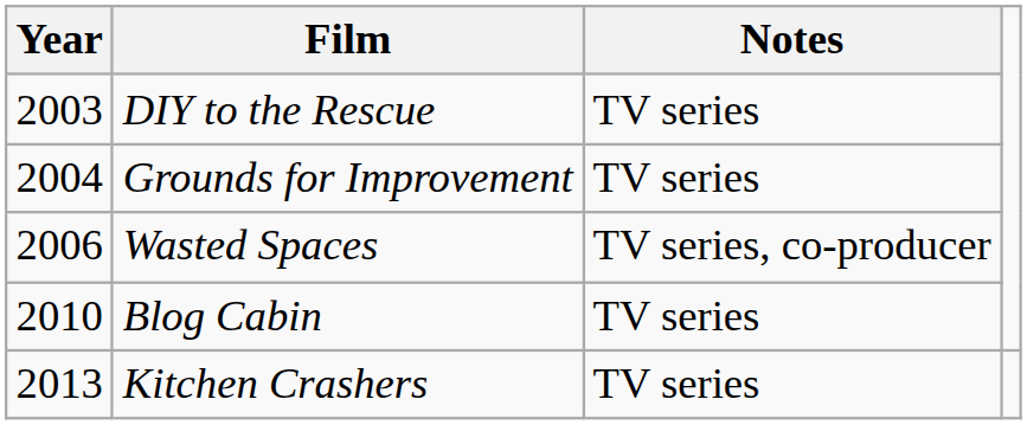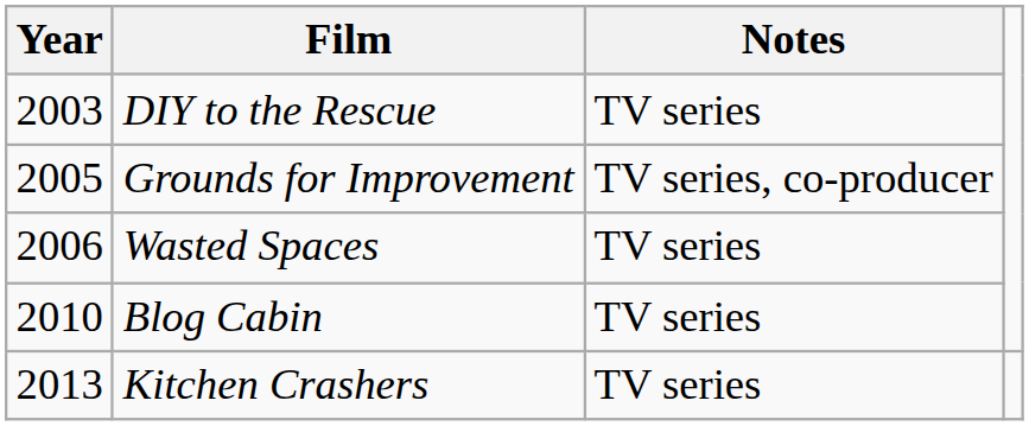Grounds for Improvement | Year: 2004 -> 2005
Grounds for Improvement | Notes: TV series -> TV series, co-producer
Wasted Spaces | Notes: TV series, co-producer -> TV series
